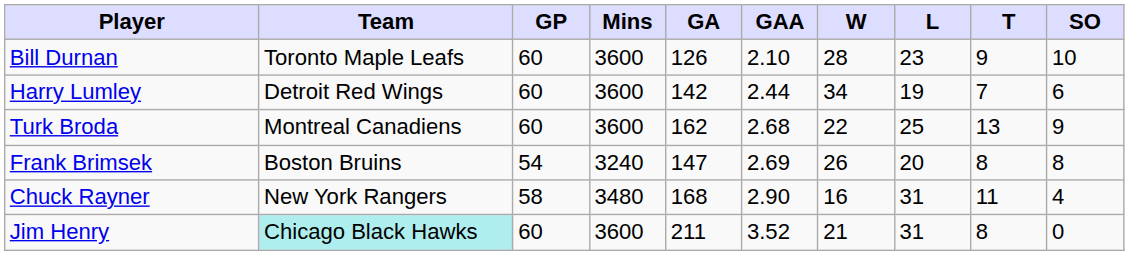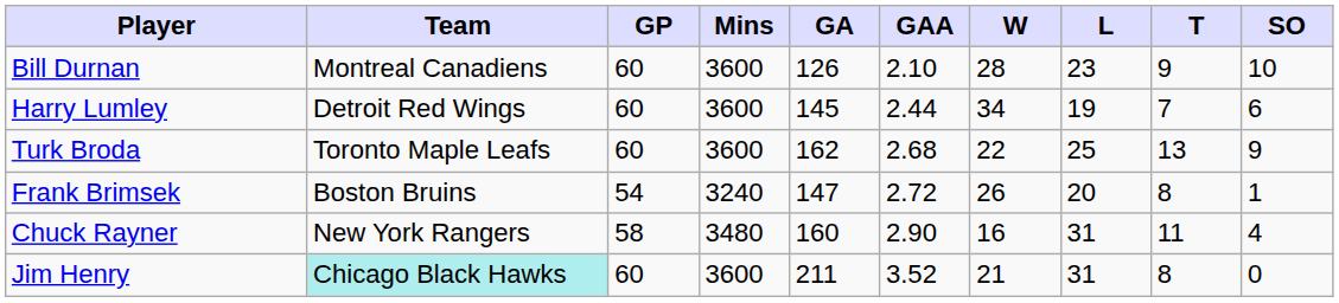Bill Durnan | Team: Toronto Maple Leafs -> Montreal Canadiens
Harry Lumley | GA: 142 -> 145
Turk Broda | Team: Montreal Canadiens -> Toronto Maple Leafs
Frank Brimsek | GAA: 2.69 -> 2.72
Frank Brimsek | SO: 8 -> 1
Chuck Rayner | GA: 168 -> 160
